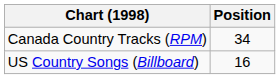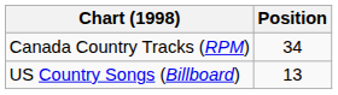US Country Songs (Billboard) | Position: 16 -> 13
